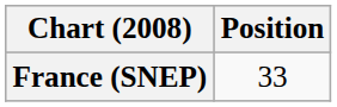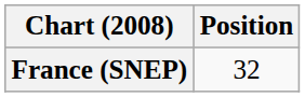France (SNEP) | Position: 33 -> 32
